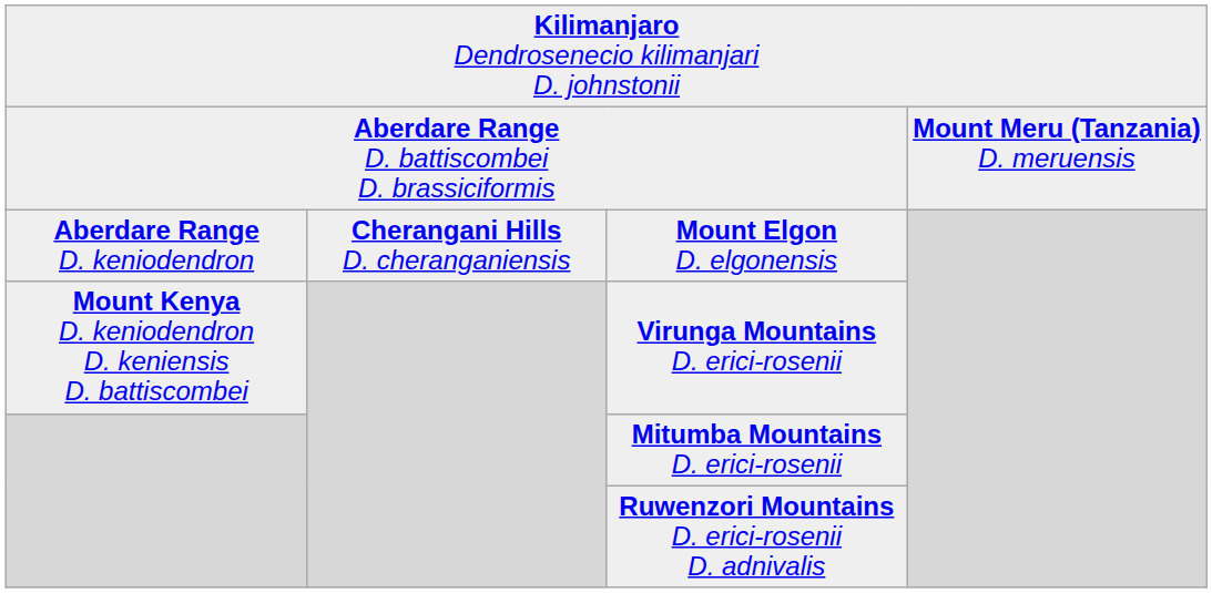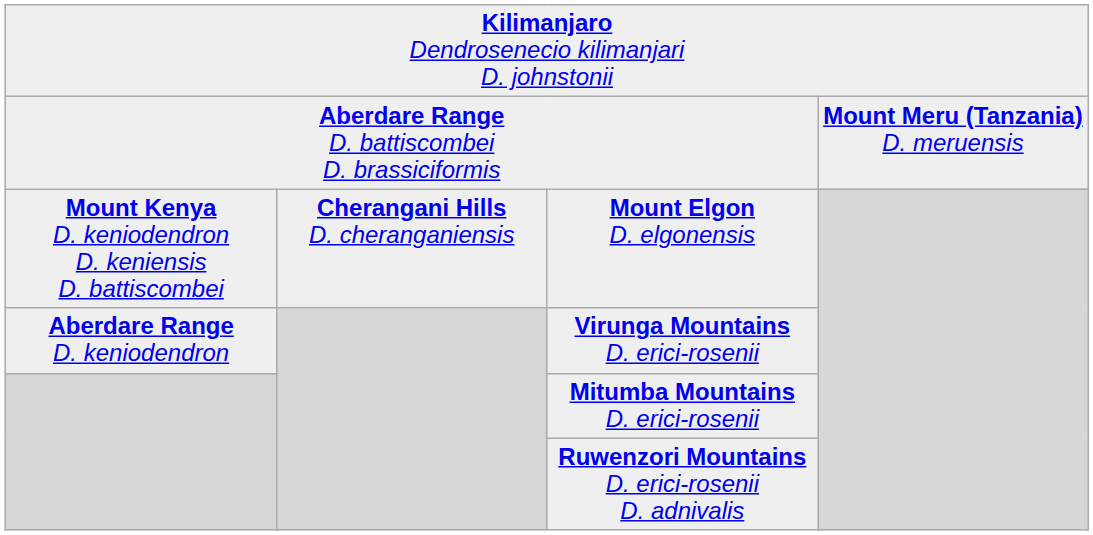Mount Elgon D. elgonensis | column 1: Aberdare Range D. keniodendron -> Mount Kenya D. keniodendron D. keniensis D. battiscombei
Virunga Mountains D. erici-rosenii | column 1: Mount Kenya D. keniodendron D. keniensis D. battiscombei -> Aberdare Range D. keniodendron
